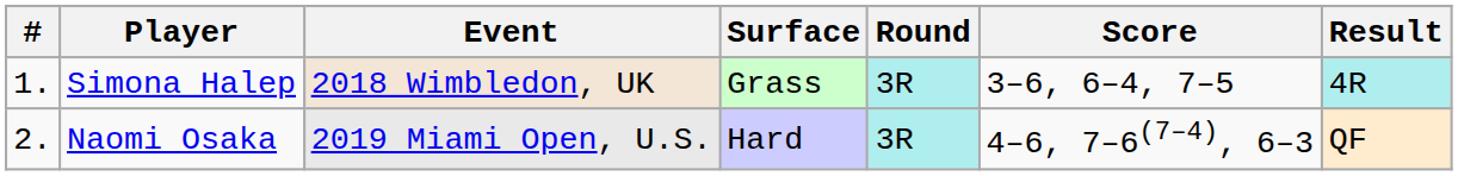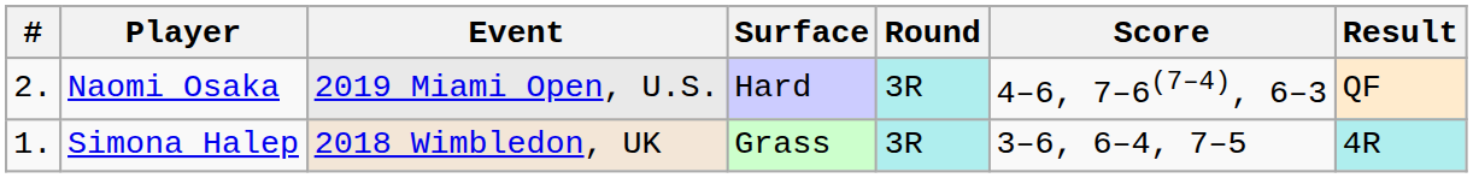rows swapped: Simona Halep <-> Naomi Osaka
